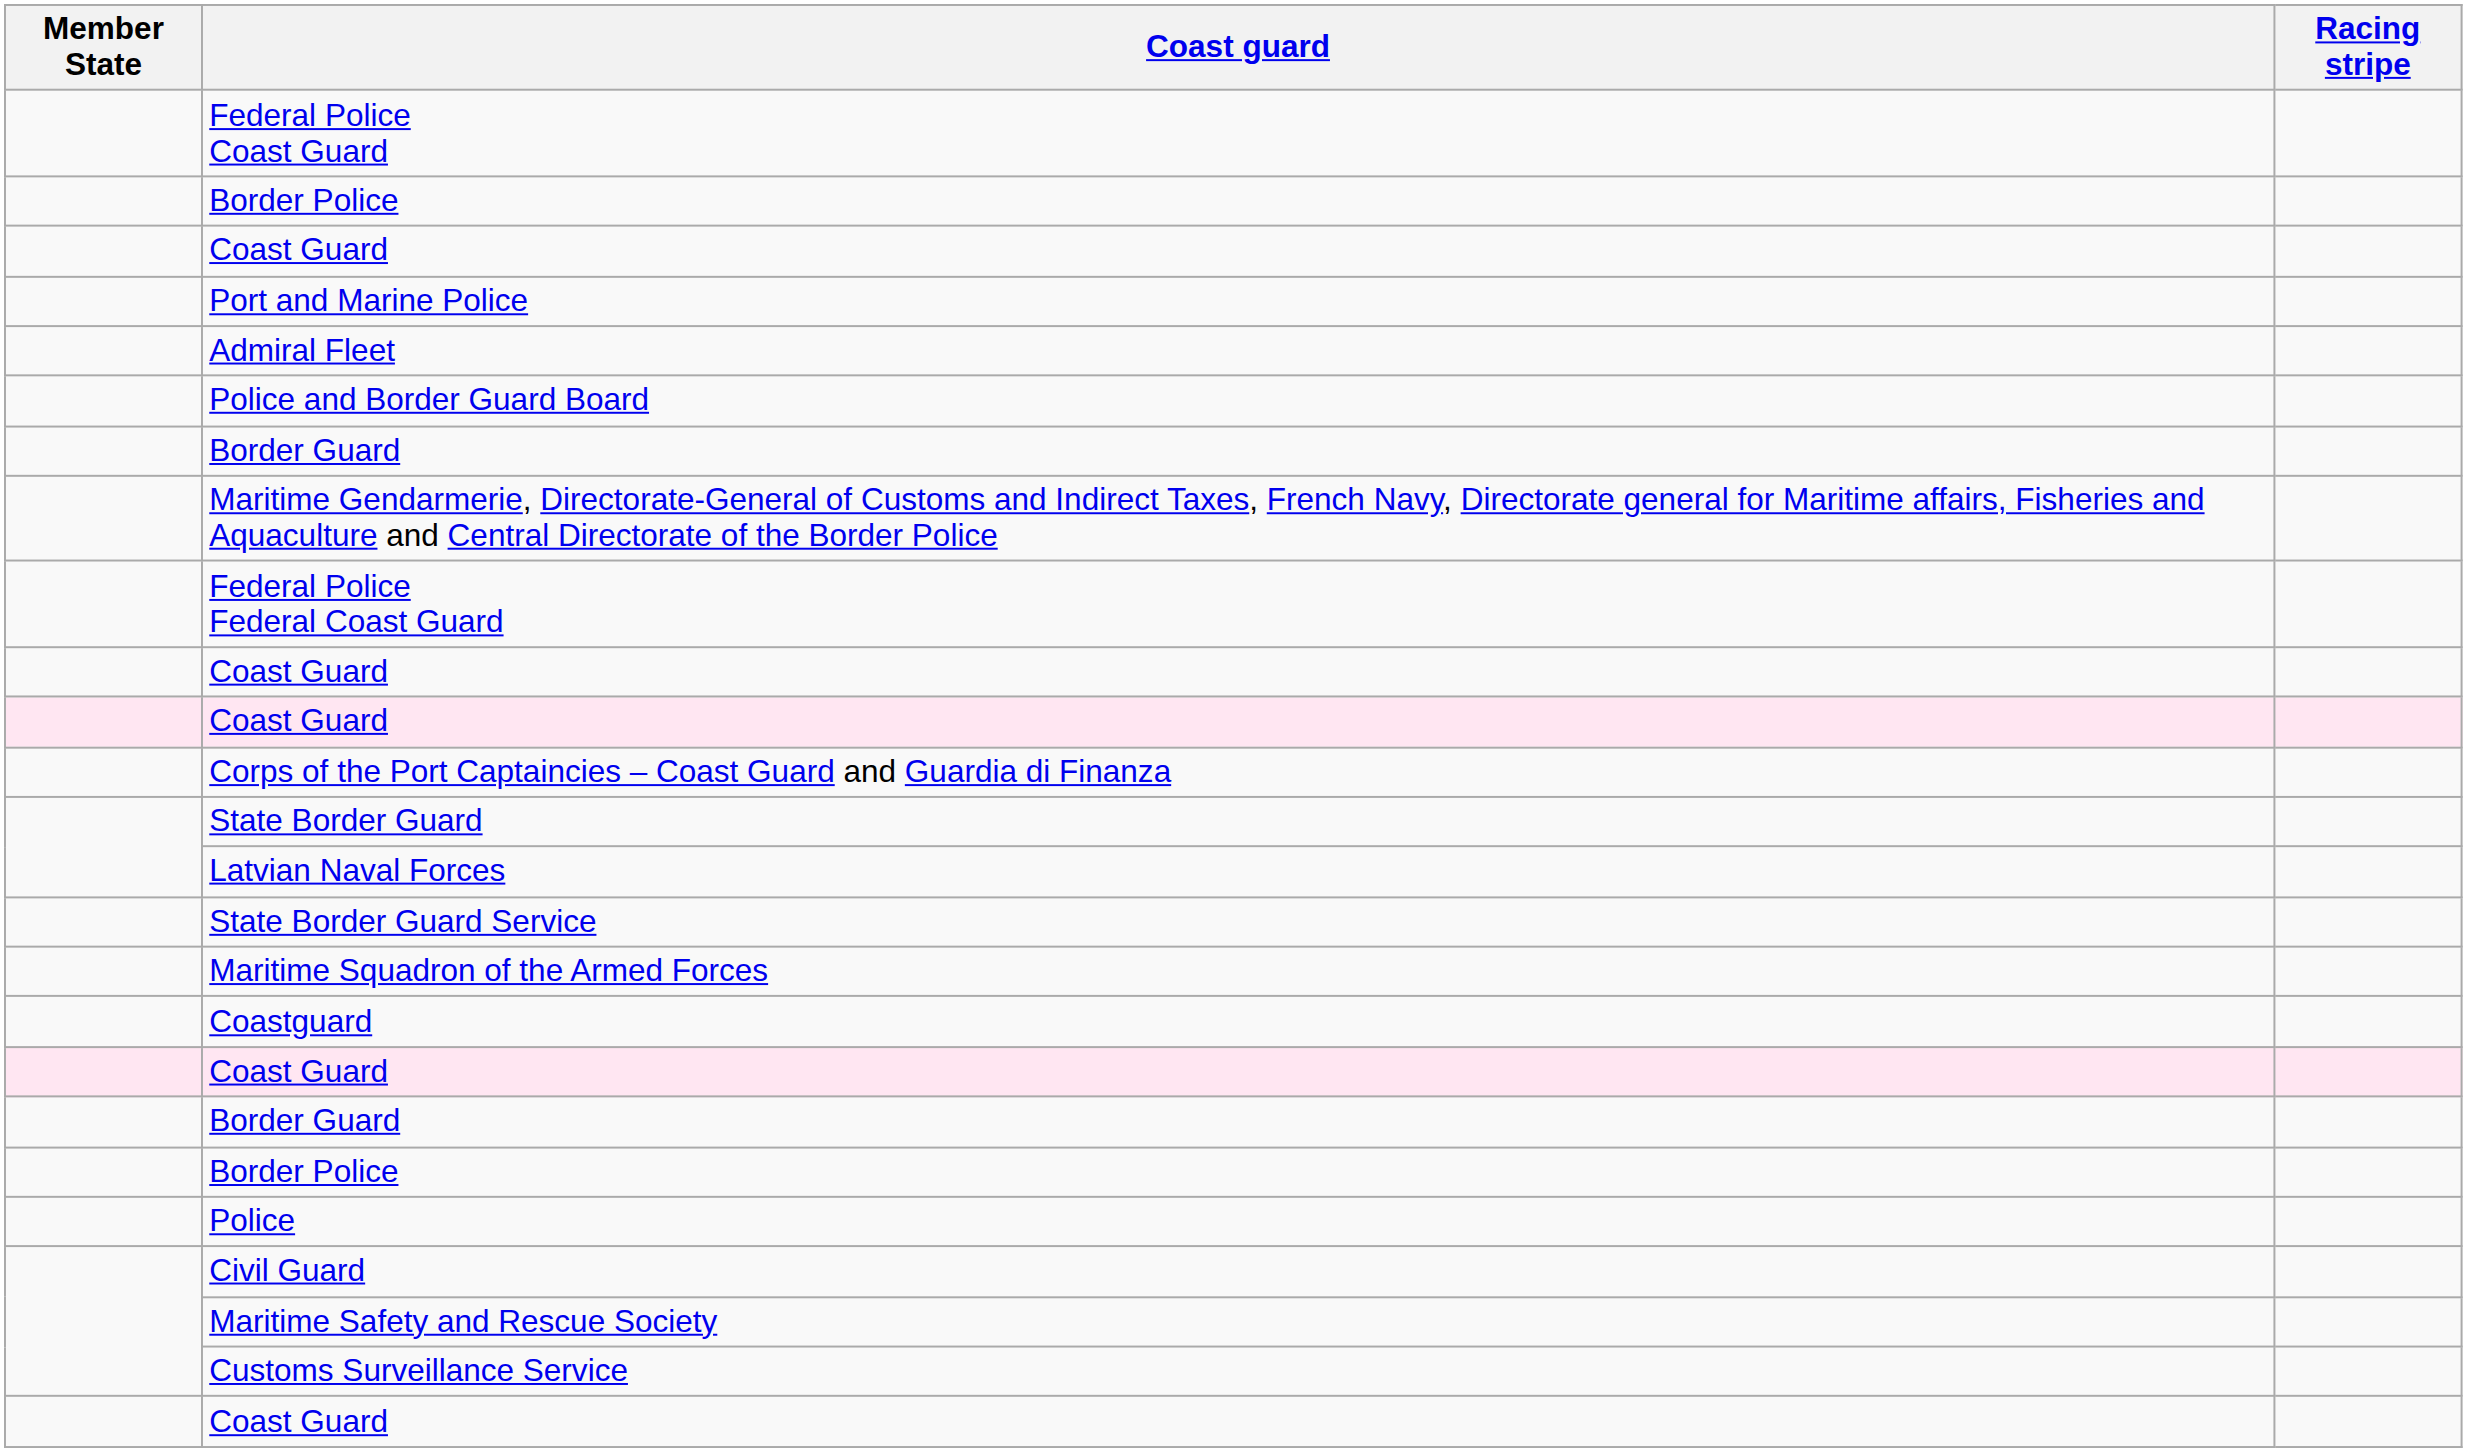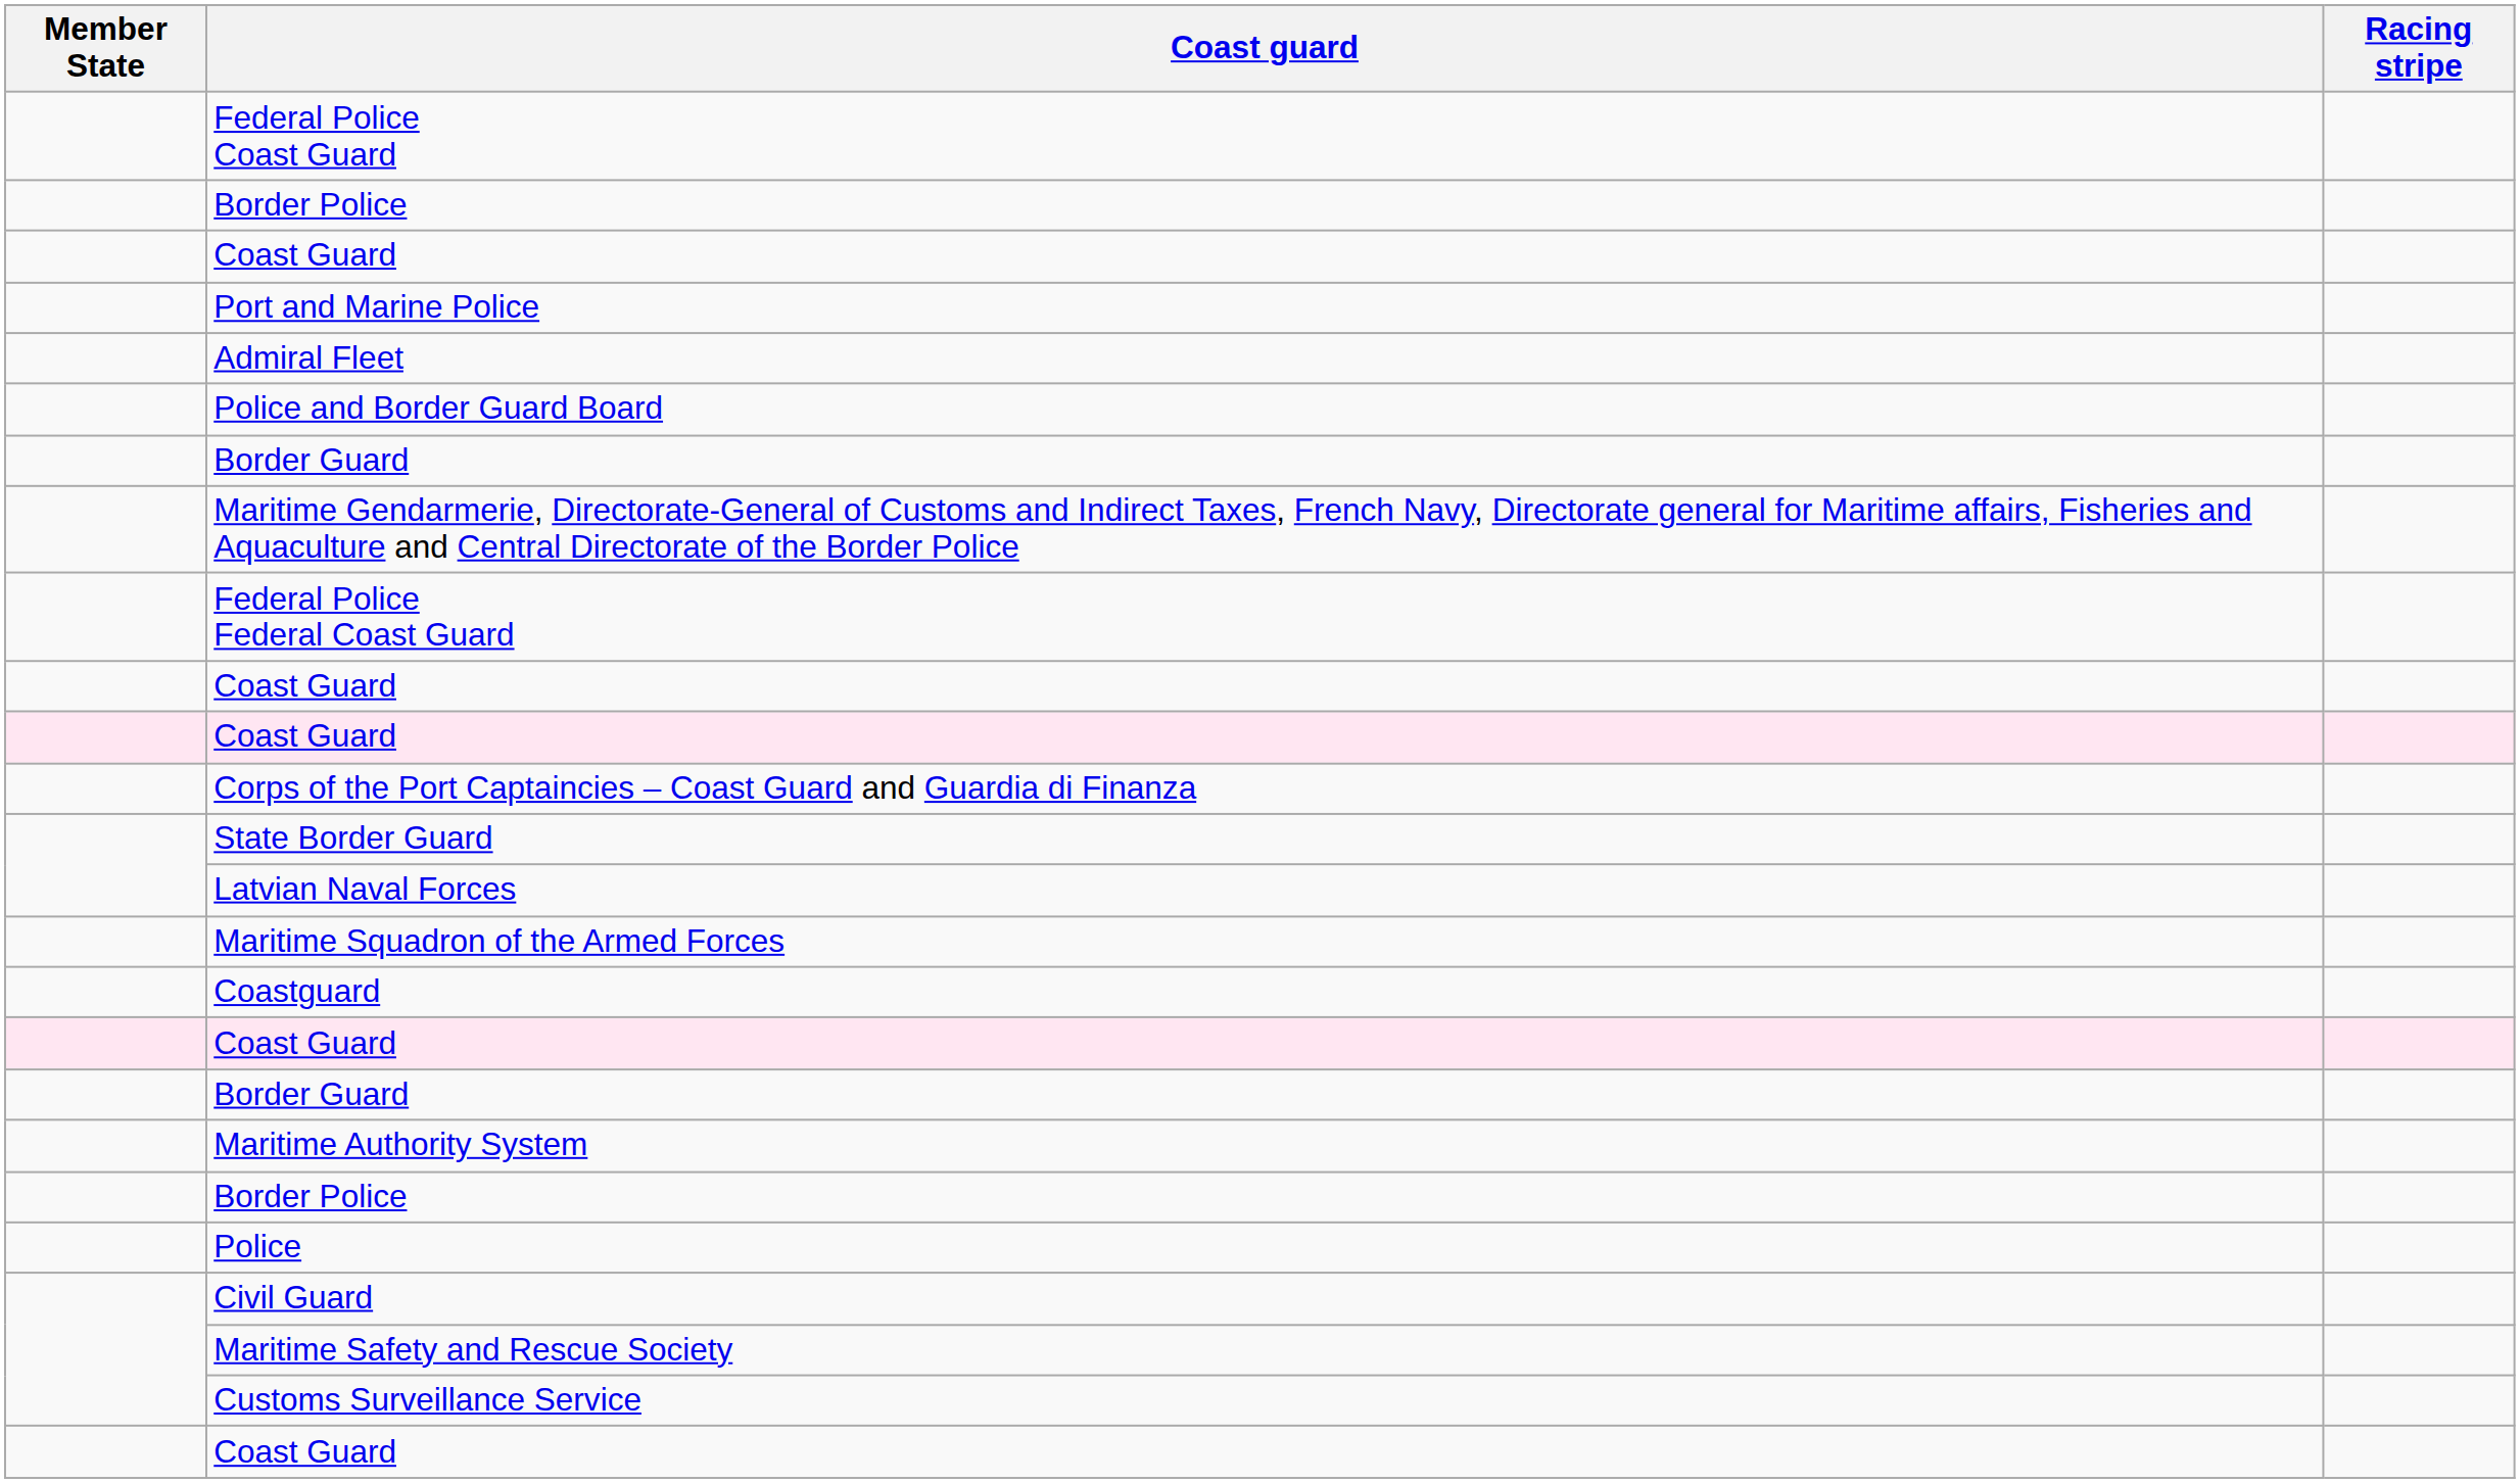- row: State Border Guard Service
+ row: Maritime Authority System
